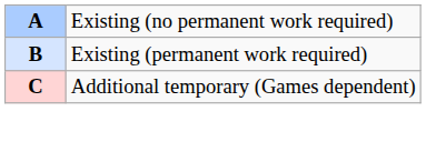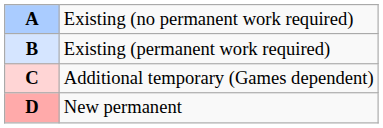+ row: D | New permanent
